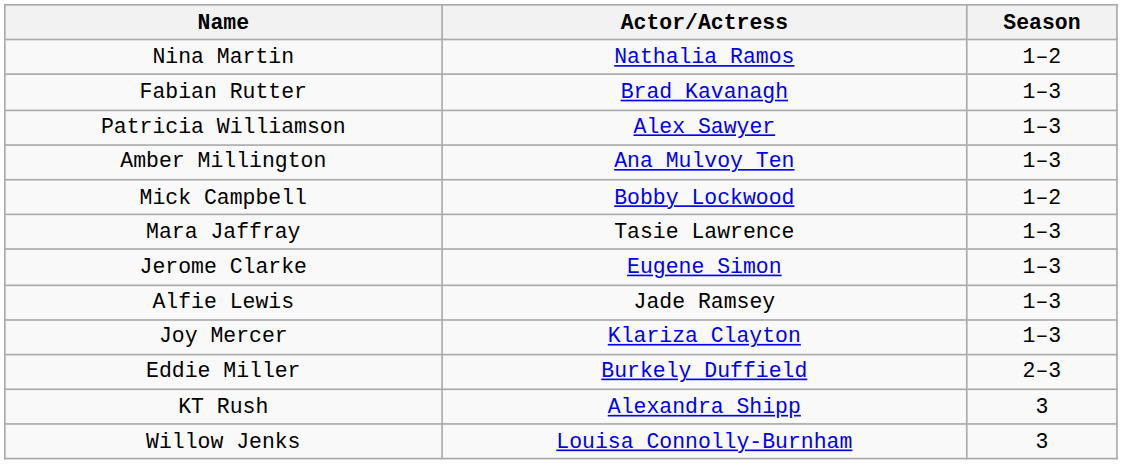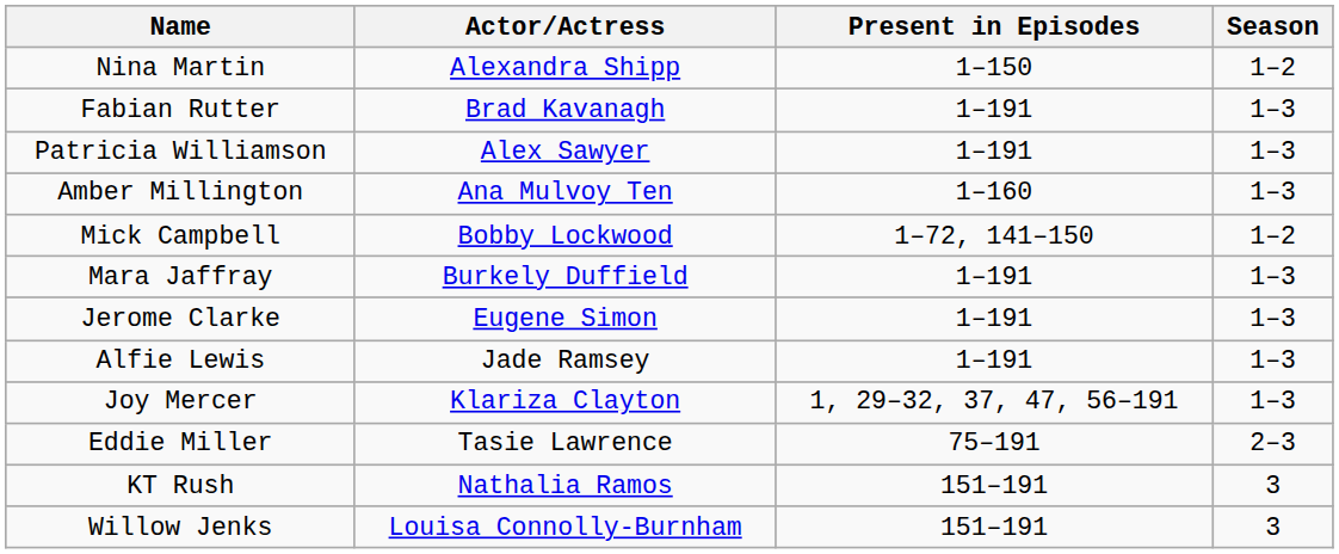+ column: Present in Episodes | 1–150 | 1–191 | 1–191 | 1–160 | 1–72, 141–150 | 1–191 | 1–191 | 1–191 | 1, 29–32, 37, 47, 56–191 | 75–191 | 151–191 | 151–191
Nina Martin | Actor/Actress: Nathalia Ramos -> Alexandra Shipp
Mara Jaffray | Actor/Actress: Tasie Lawrence -> Burkely Duffield
Eddie Miller | Actor/Actress: Burkely Duffield -> Tasie Lawrence
KT Rush | Actor/Actress: Alexandra Shipp -> Nathalia Ramos
